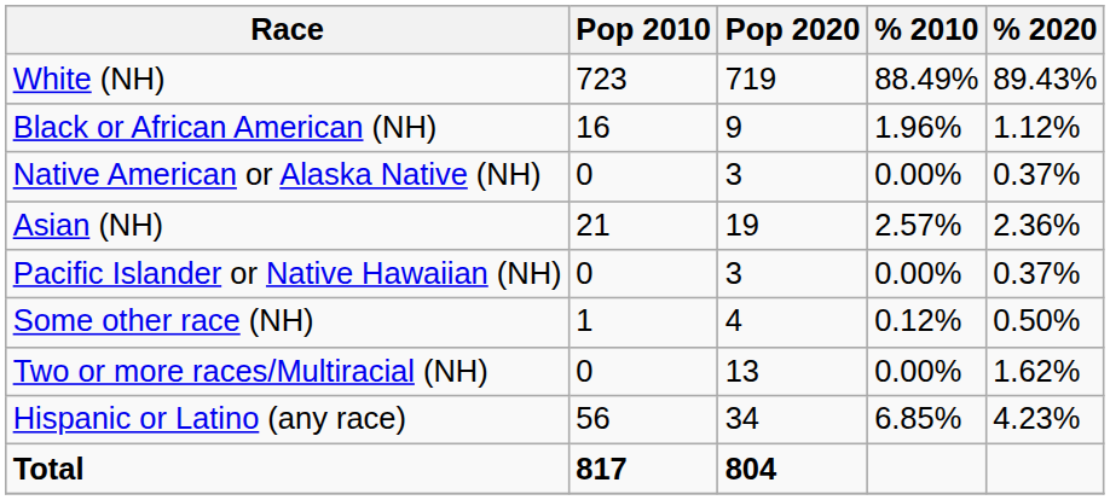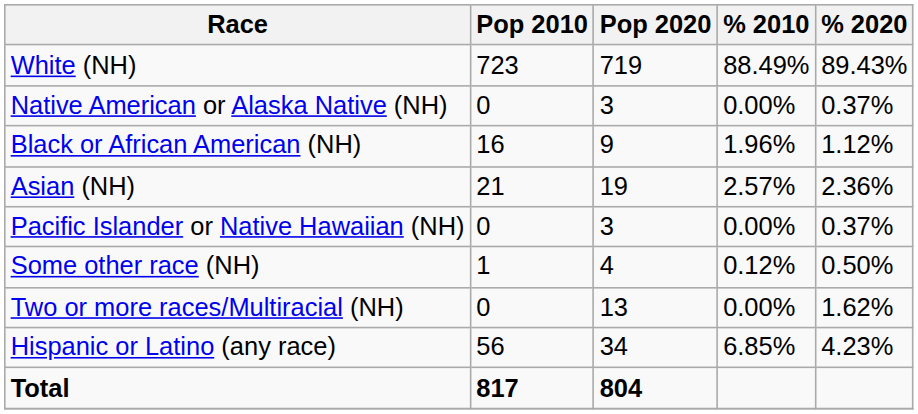rows swapped: Black or African American (NH) <-> Native American or Alaska Native (NH)
